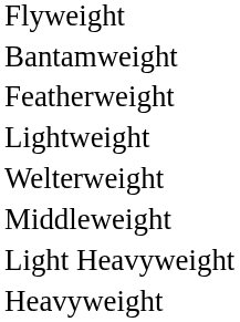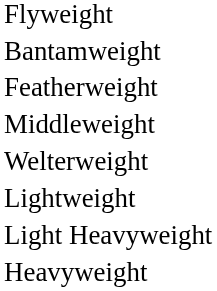rows swapped: Lightweight <-> Middleweight
